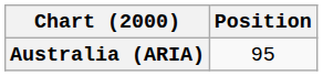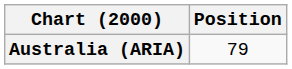Australia (ARIA) | Position: 95 -> 79
